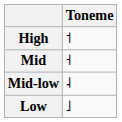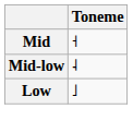- row: High | ˦
